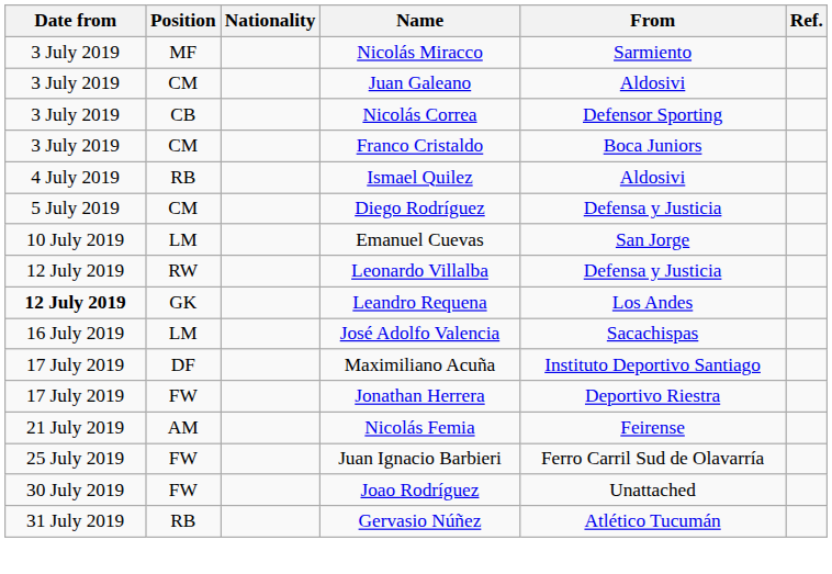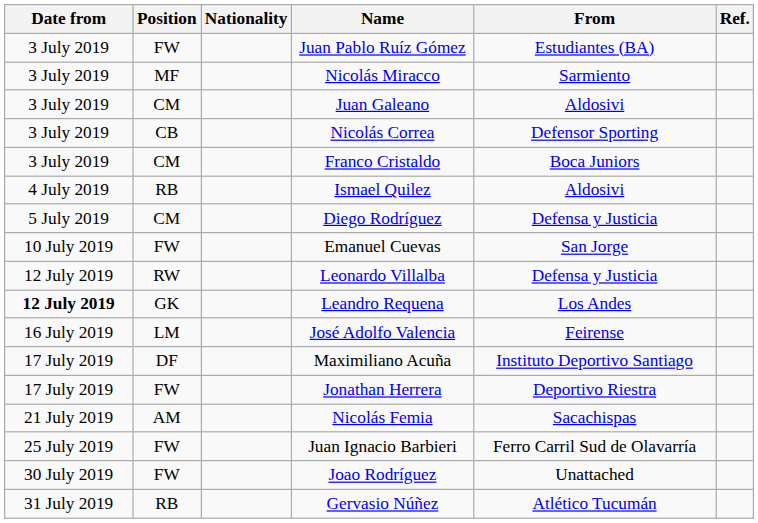+ row: 3 July 2019 | FW | Juan Pablo Ruíz Gómez | Estudiantes (BA)
Emanuel Cuevas | Position: LM -> FW
José Adolfo Valencia | From: Sacachispas -> Feirense
Nicolás Femia | From: Feirense -> Sacachispas
